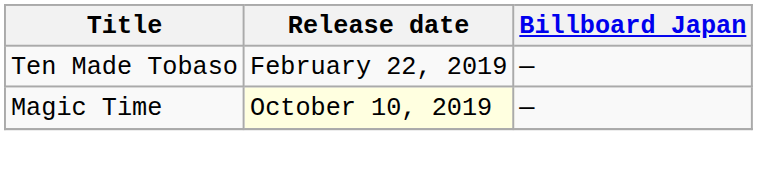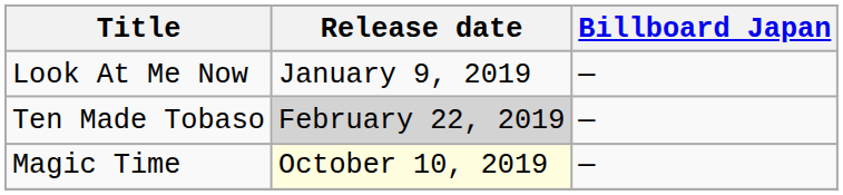+ row: Look At Me Now | January 9, 2019 | —
Ten Made Tobaso | Release date: no background -> lightgrey background
